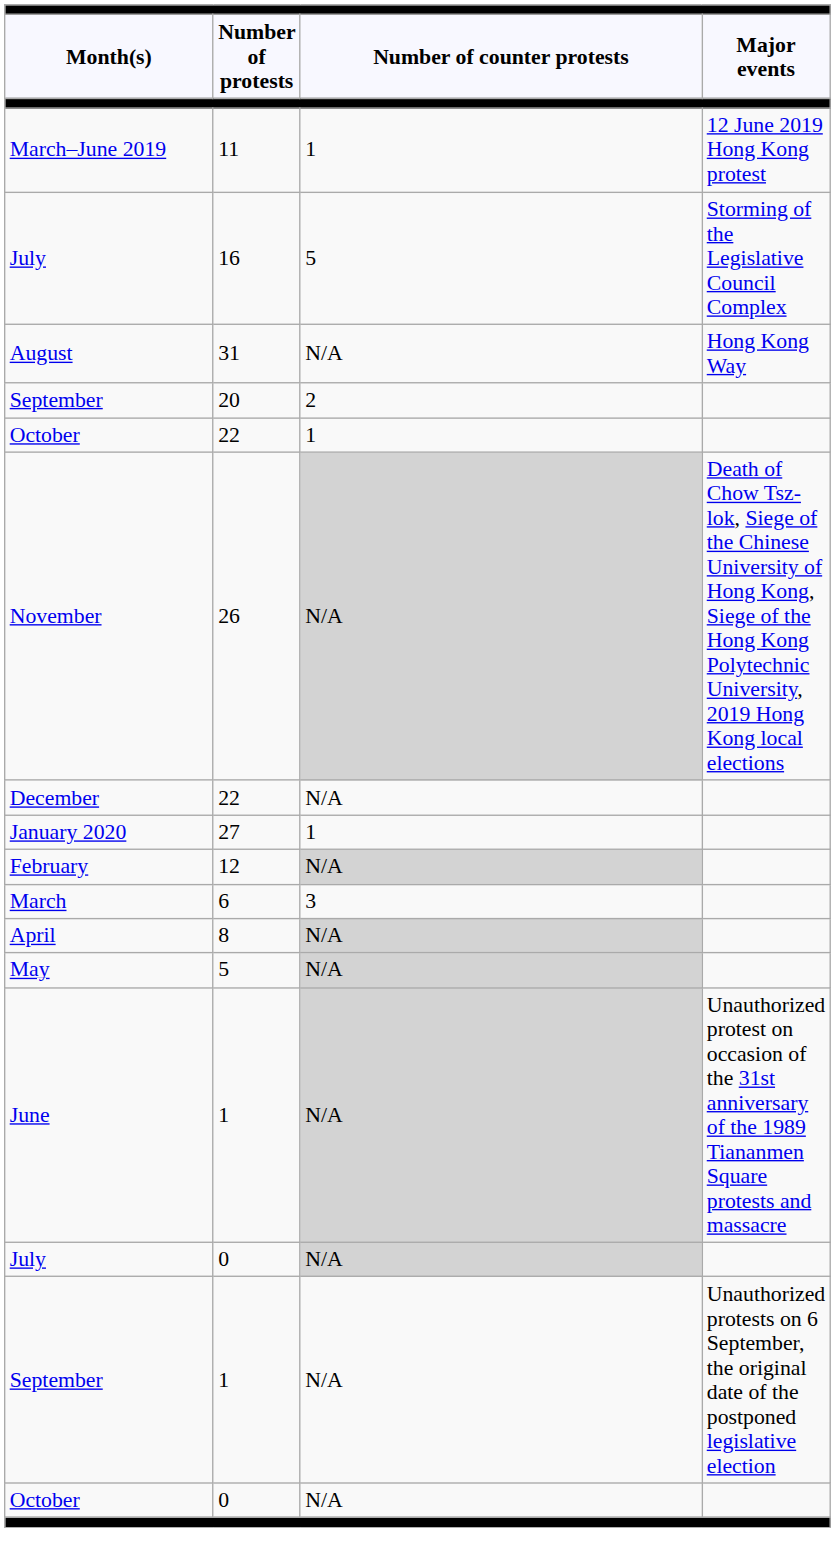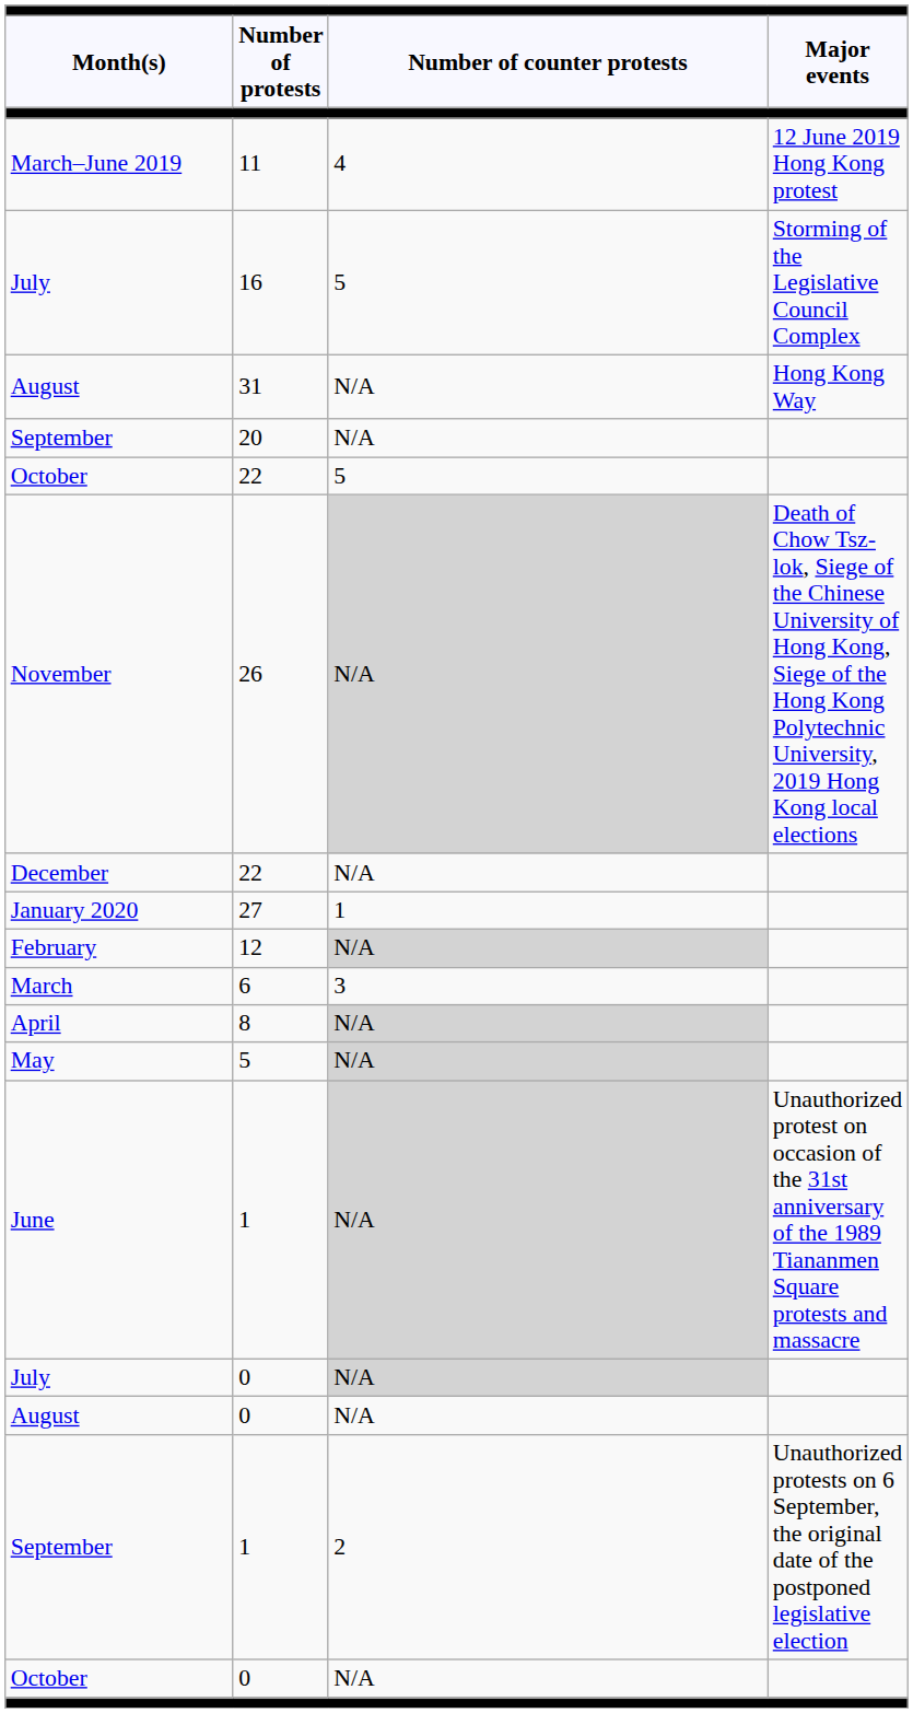March–June 2019 | column 3: 1 -> 4
September / 20 | column 3: 2 -> N/A
October / 22 | column 3: 1 -> 5
+ row: August | 0 | N/A
September / 1 | column 3: N/A -> 2
